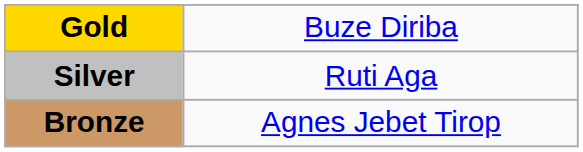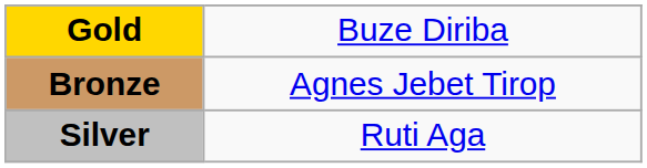rows swapped: Silver <-> Bronze
